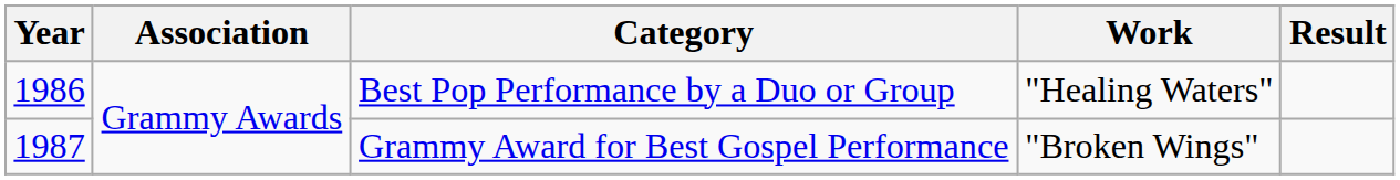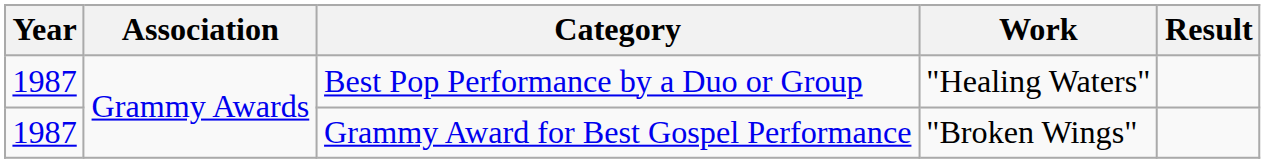Best Pop Performance by a Duo or Group | Year: 1986 -> 1987
